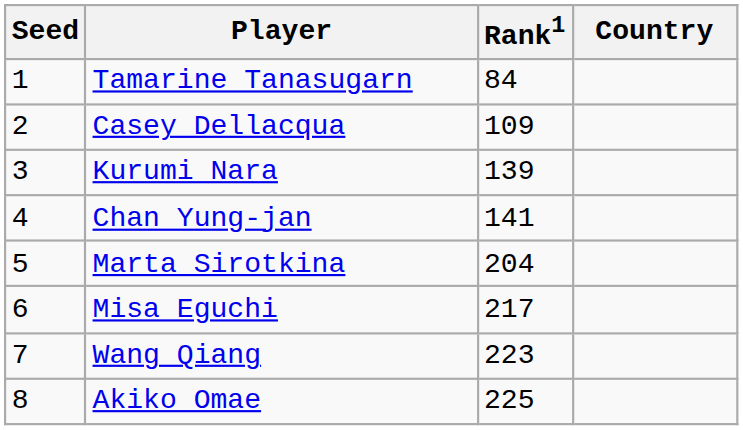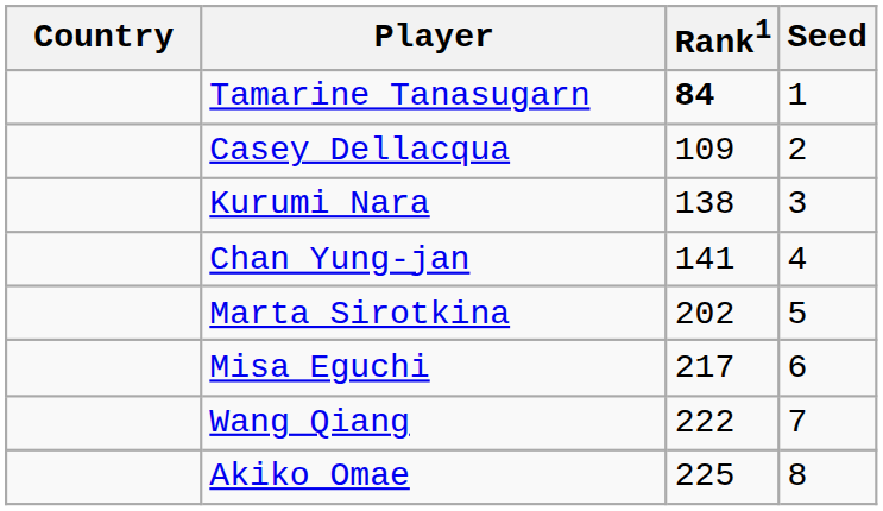columns swapped: Country <-> Seed
Tamarine Tanasugarn | Rank1: normal -> bold
Kurumi Nara | Rank1: 139 -> 138
Marta Sirotkina | Rank1: 204 -> 202
Wang Qiang | Rank1: 223 -> 222
